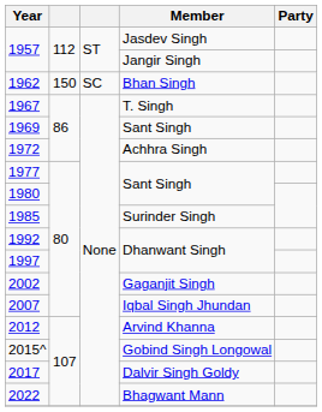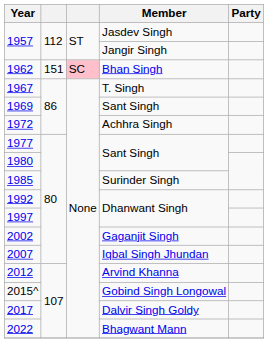1962 | column 2: 150 -> 151
1962 | column 3: no background -> pink background
